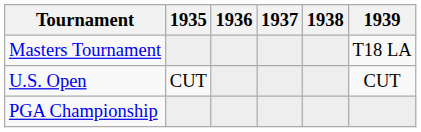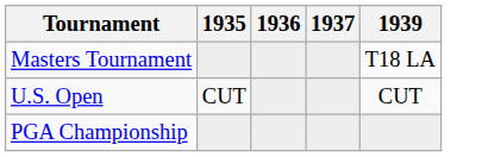- column: 1938
